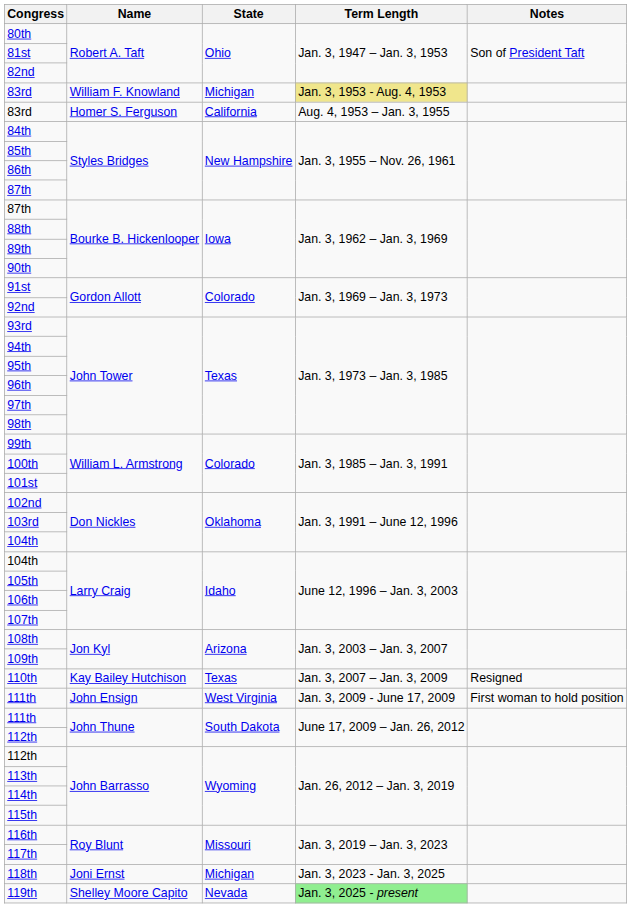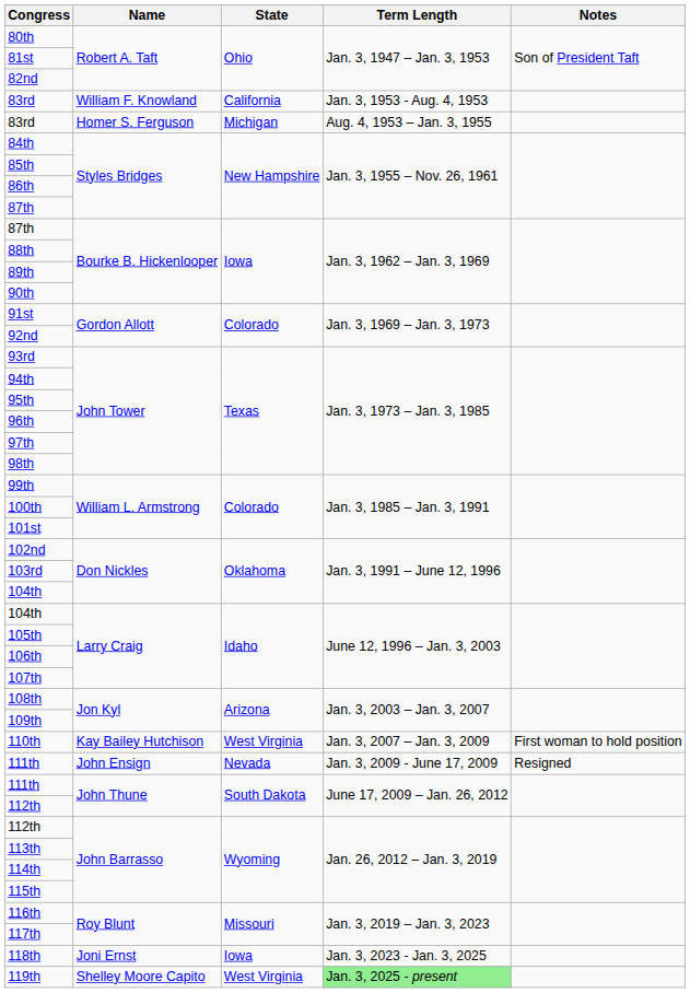83rd / William F. Knowland | State: Michigan -> California
83rd / William F. Knowland | Term Length: khaki background -> no background
83rd / Homer S. Ferguson | State: California -> Michigan
110th | State: Texas -> West Virginia
110th | Notes: Resigned -> First woman to hold position
111th / John Ensign | State: West Virginia -> Nevada
111th / John Ensign | Notes: First woman to hold position -> Resigned
118th | State: Michigan -> Iowa
119th | State: Nevada -> West Virginia
